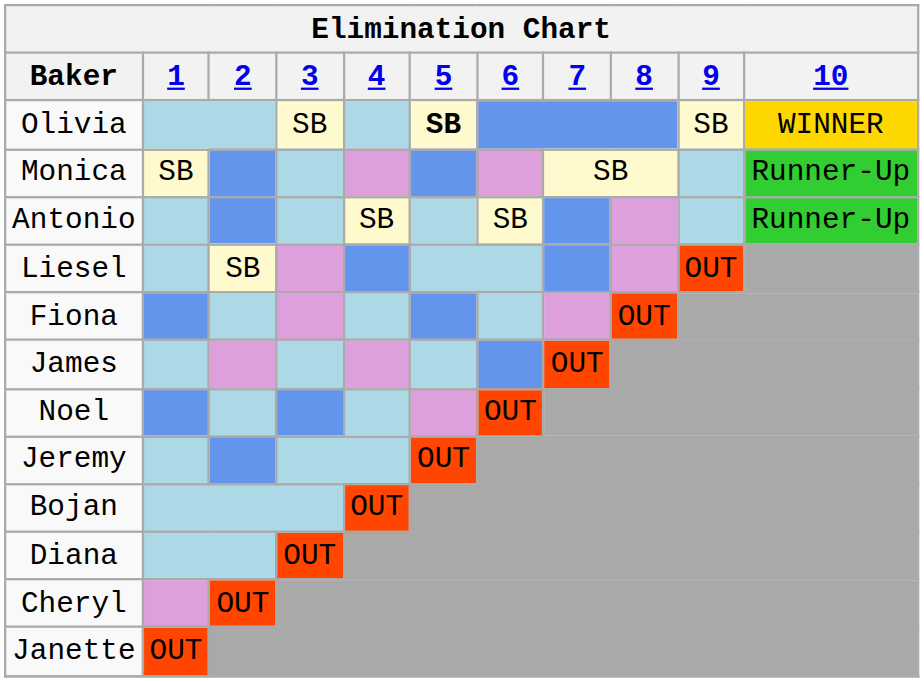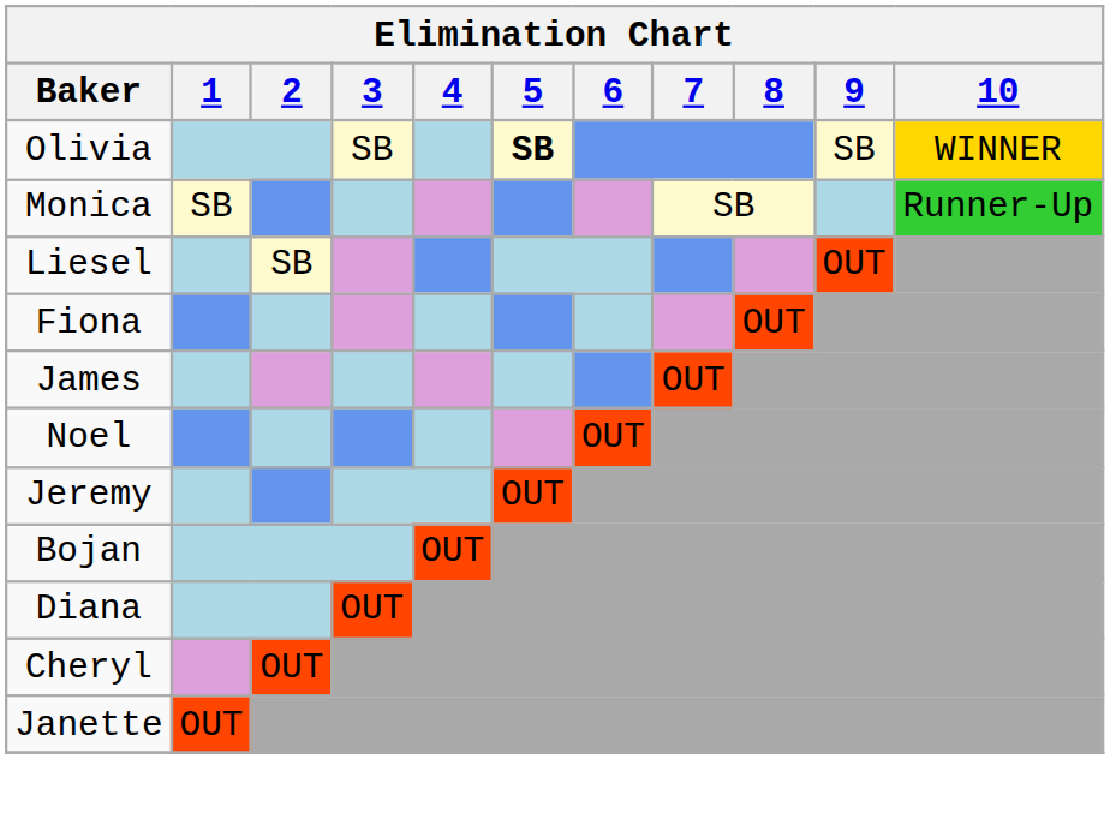- row: Antonio | SB | SB | Runner-Up
